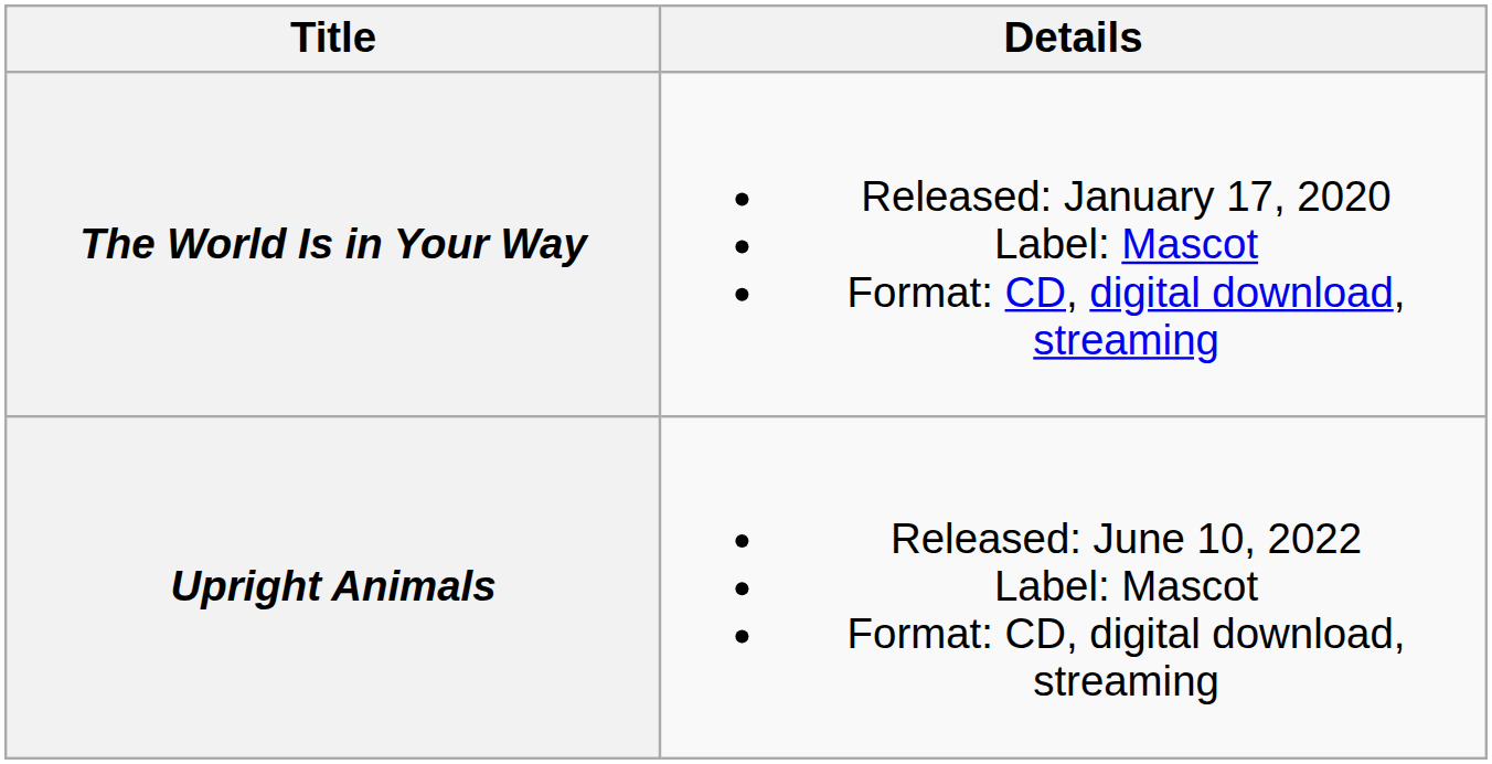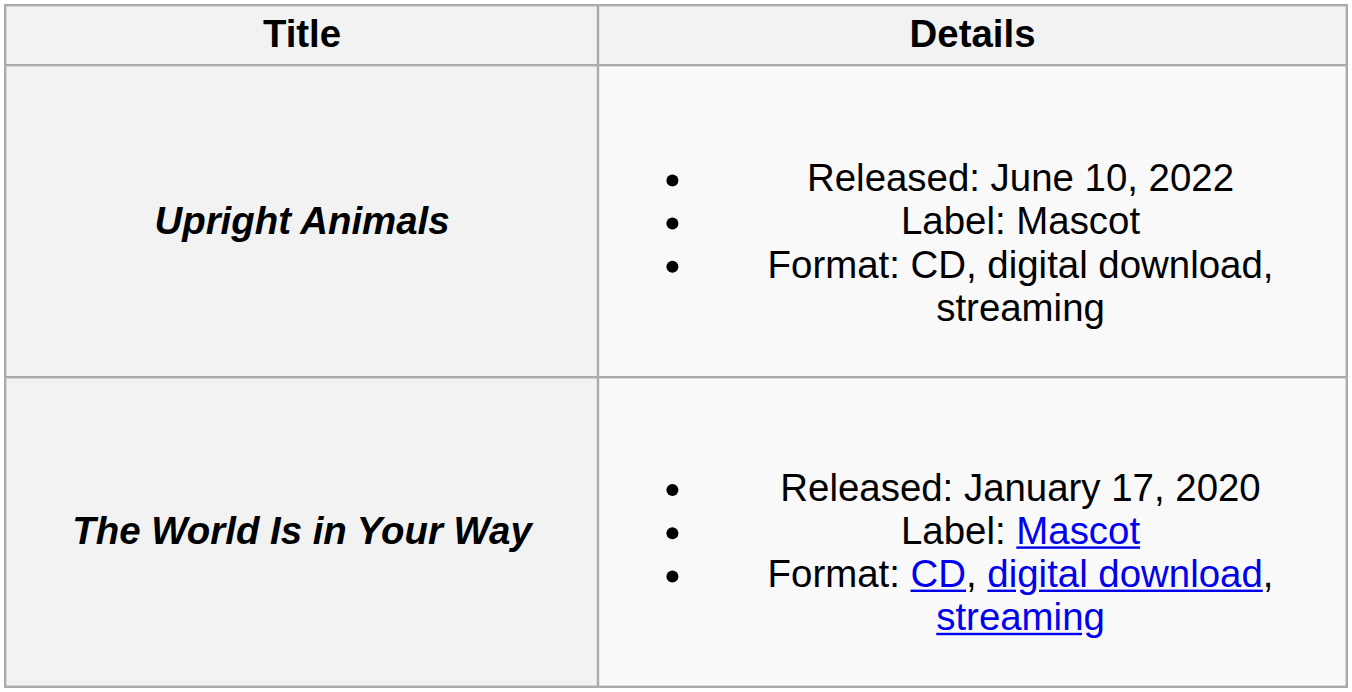rows swapped: The World Is in Your Way <-> Upright Animals
